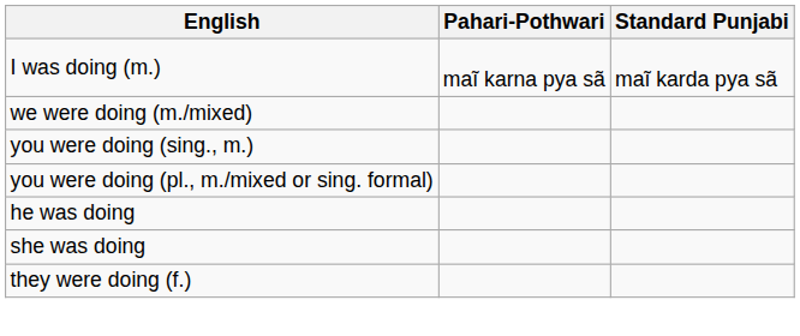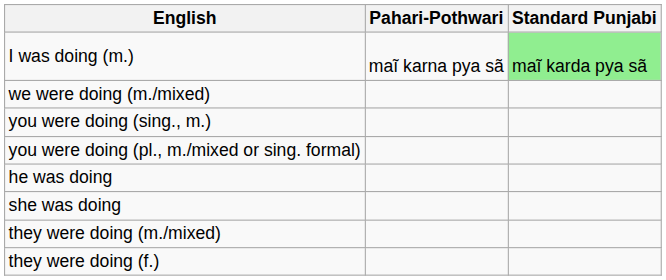I was doing (m.) | Standard Punjabi: no background -> lightgreen background
+ row: they were doing (m./mixed)
